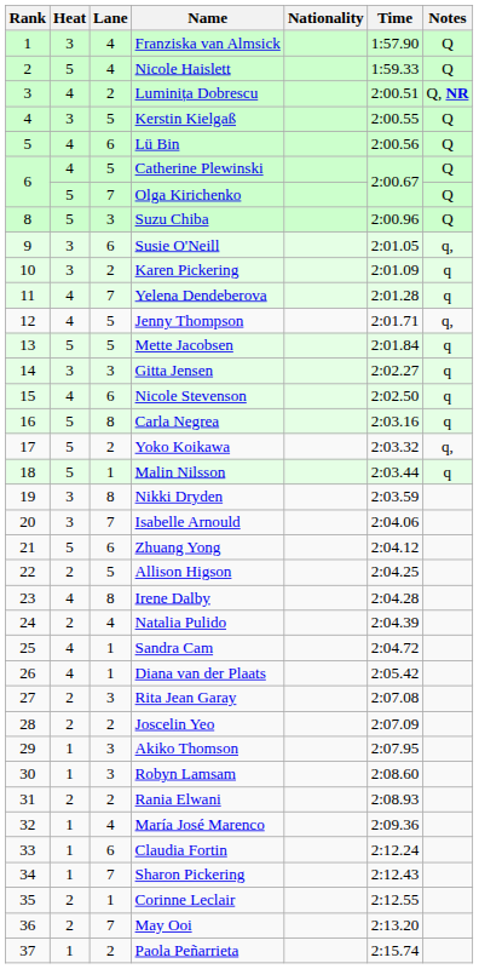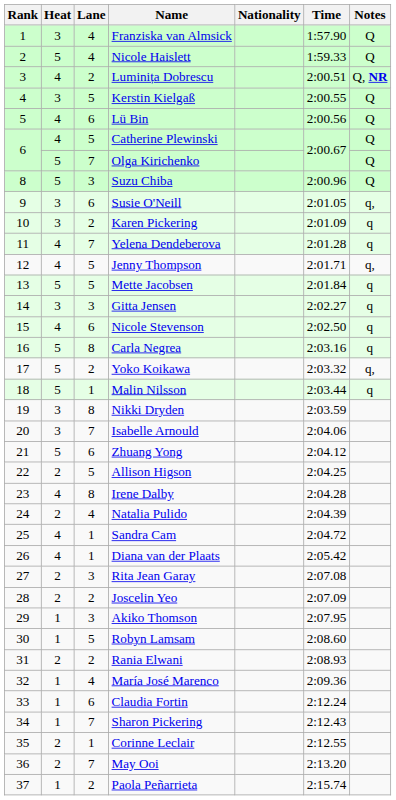Robyn Lamsam | Lane: 3 -> 5
